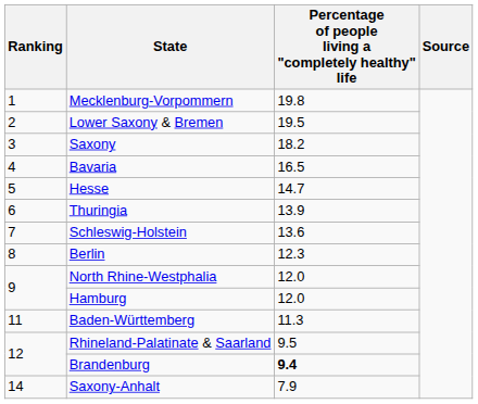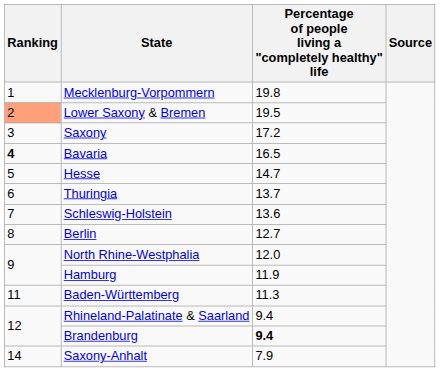Lower Saxony & Bremen | Ranking: no background -> lightsalmon background
Saxony | Percentage of people living a "completely healthy" life: 18.2 -> 17.2
Bavaria | Ranking: normal -> bold
Thuringia | Percentage of people living a "completely healthy" life: 13.9 -> 13.7
Berlin | Percentage of people living a "completely healthy" life: 12.3 -> 12.7
Hamburg | Percentage of people living a "completely healthy" life: 12.0 -> 11.9
Rhineland-Palatinate & Saarland | Percentage of people living a "completely healthy" life: 9.5 -> 9.4
